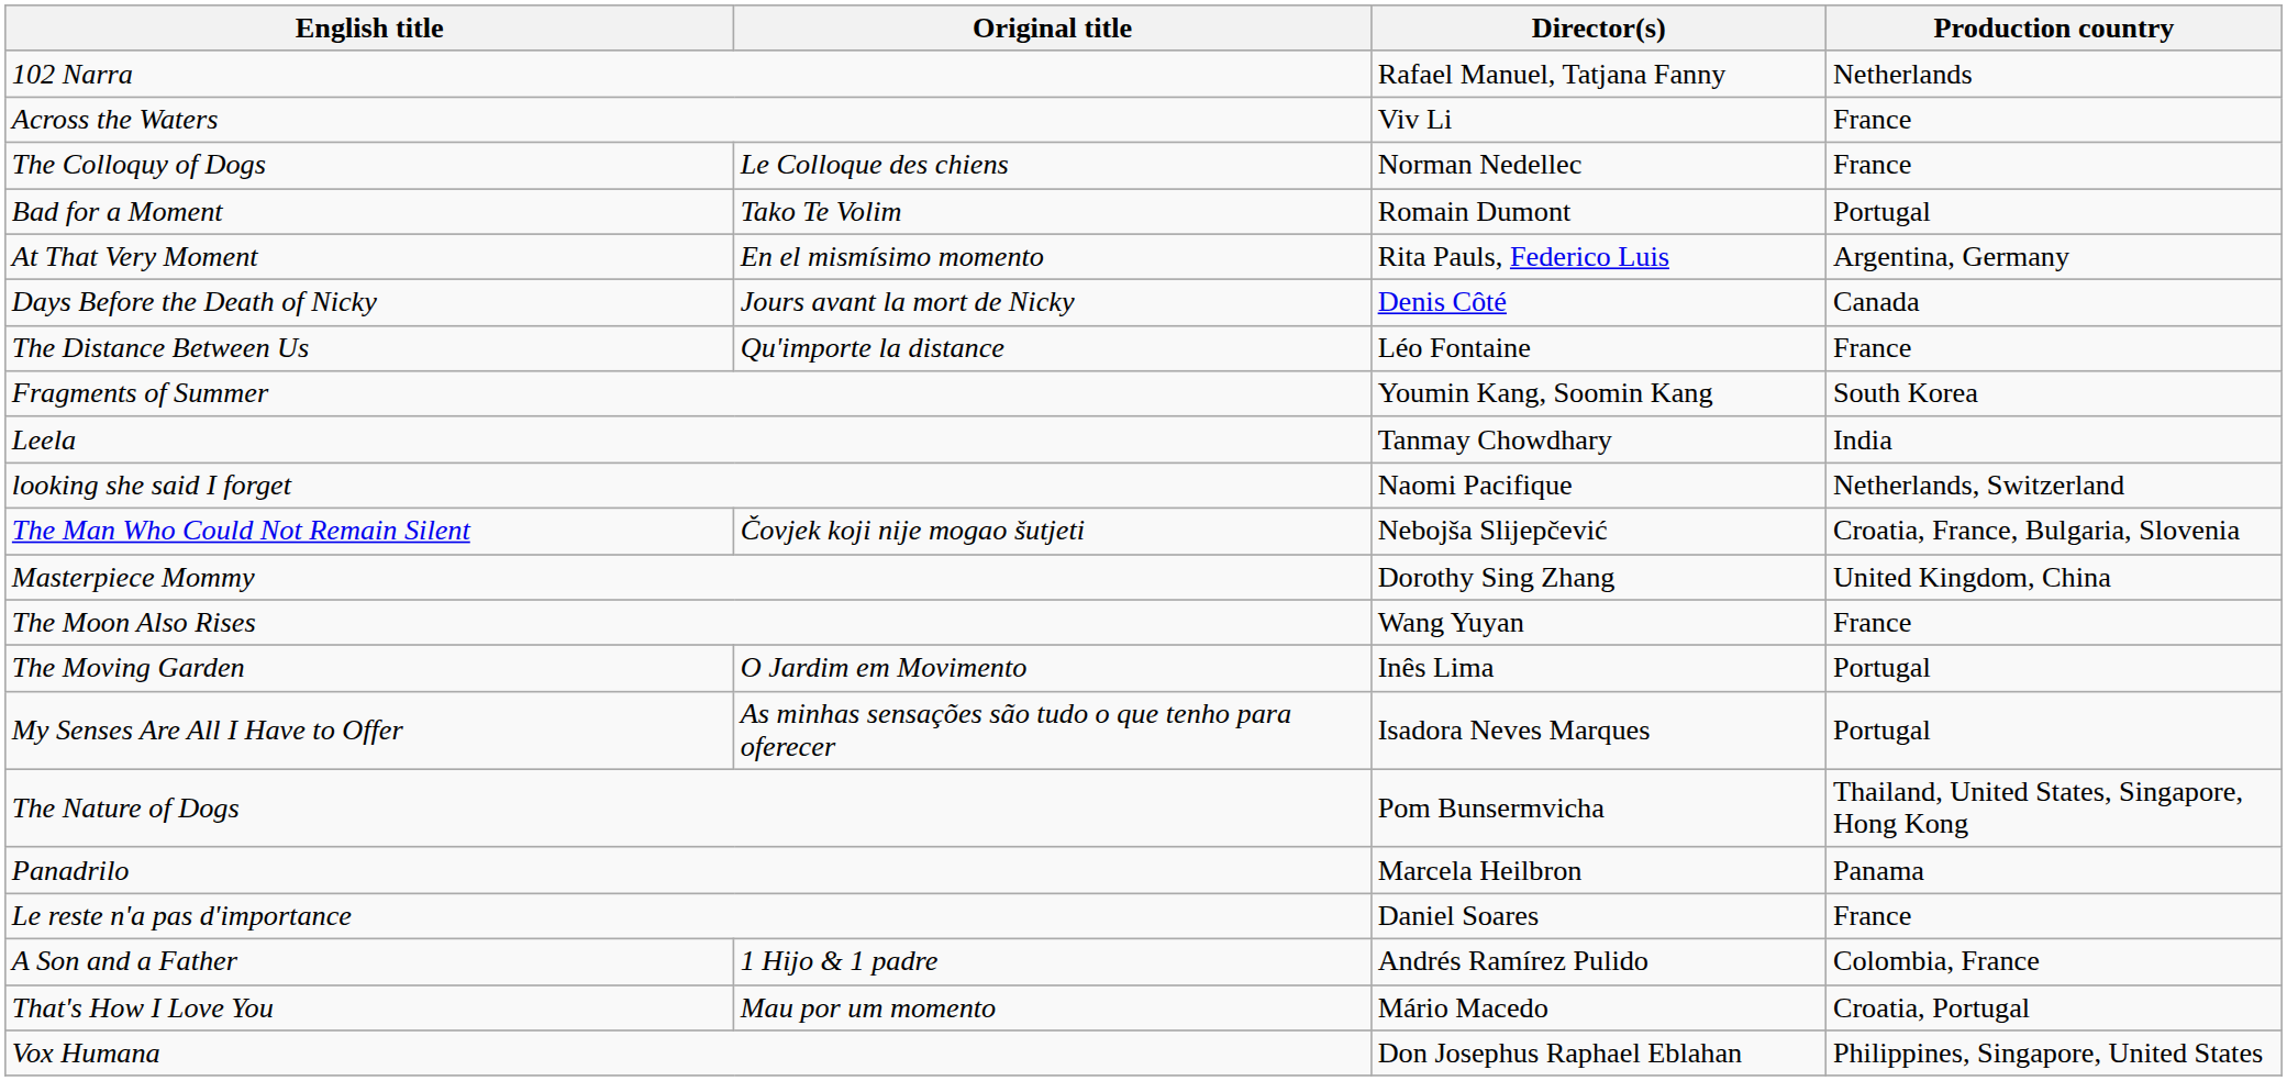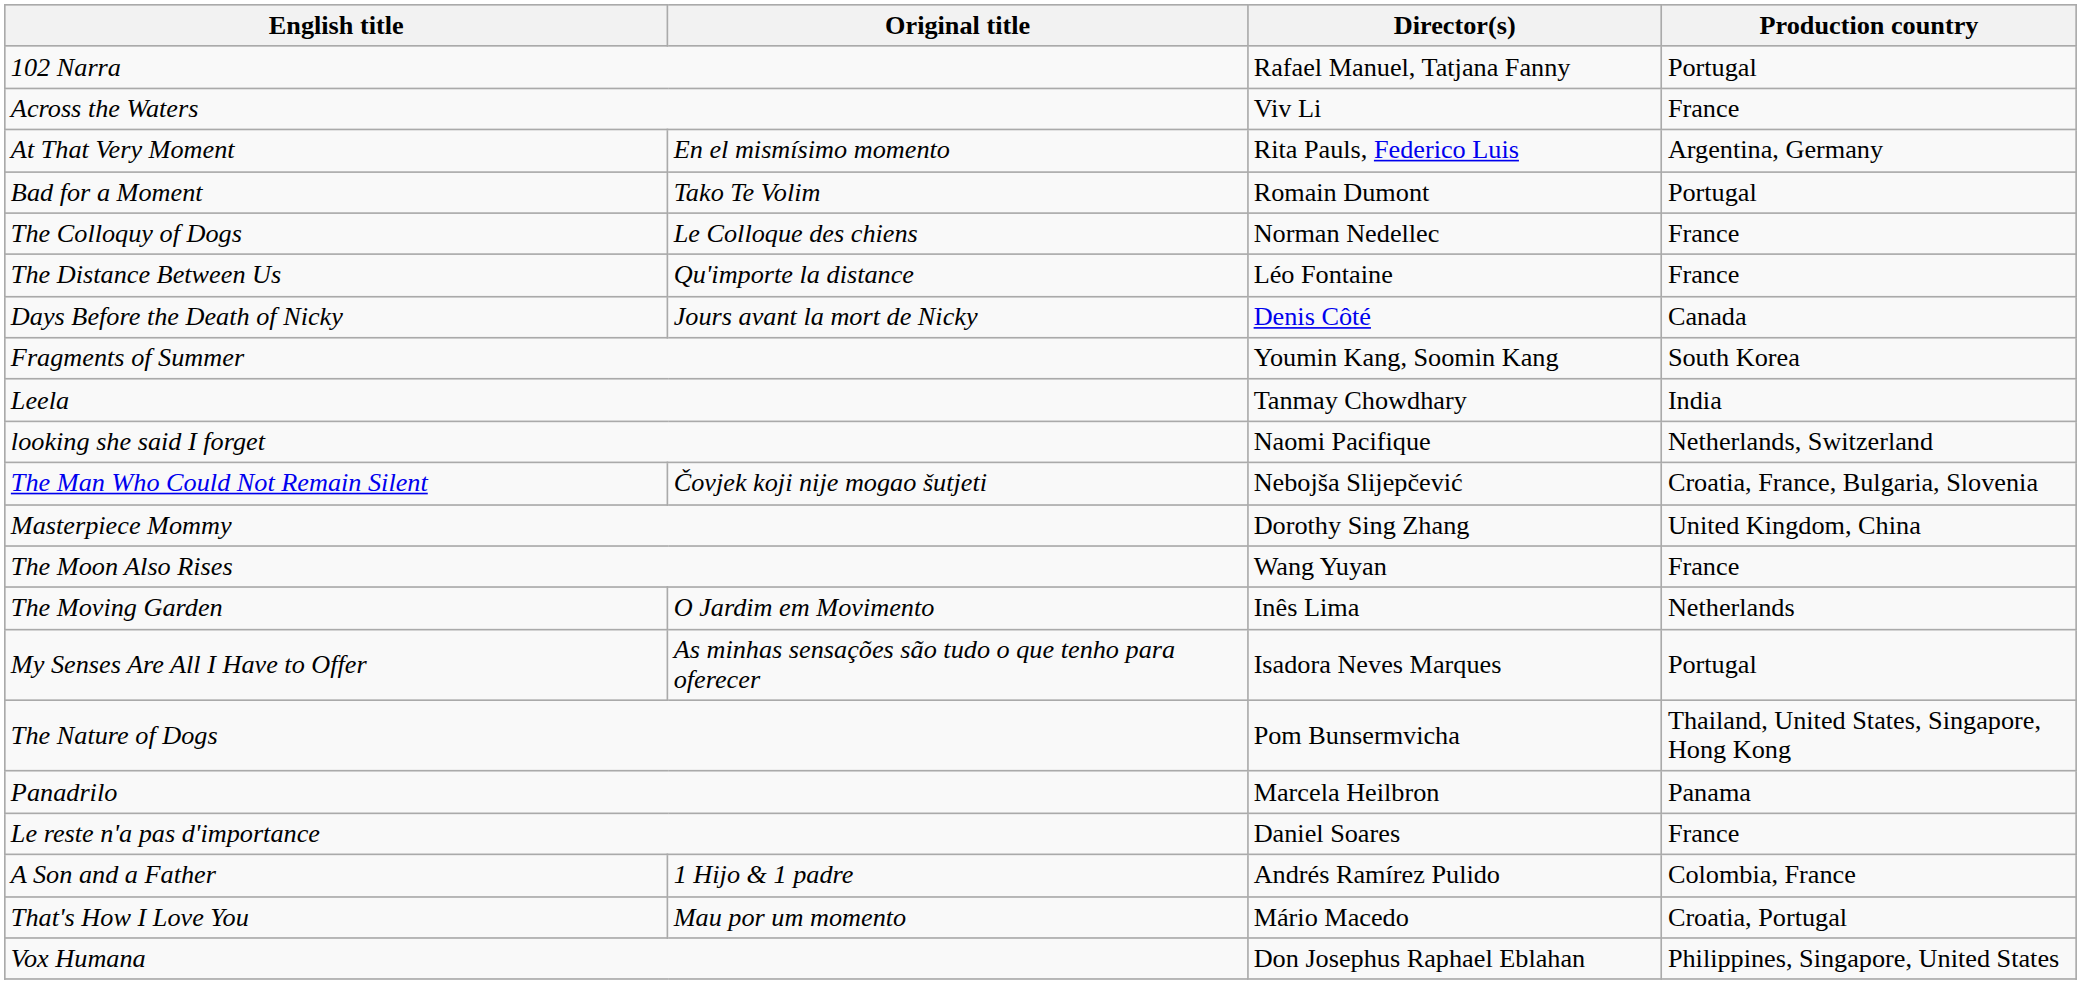102 Narra | Production country: Netherlands -> Portugal
rows swapped: At That Very Moment <-> The Colloquy of Dogs
rows swapped: Days Before the Death of Nicky <-> The Distance Between Us
The Moving Garden | Production country: Portugal -> Netherlands
